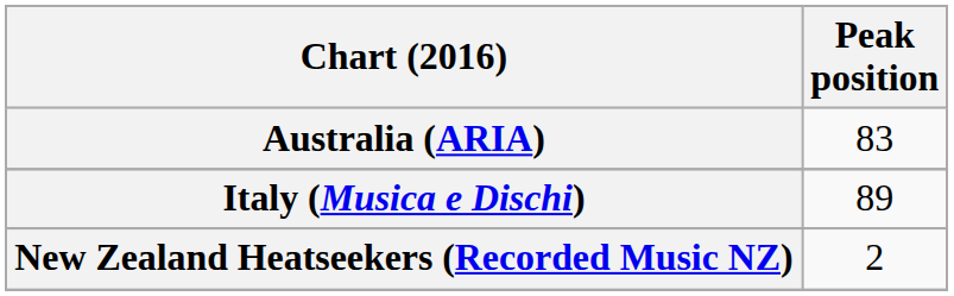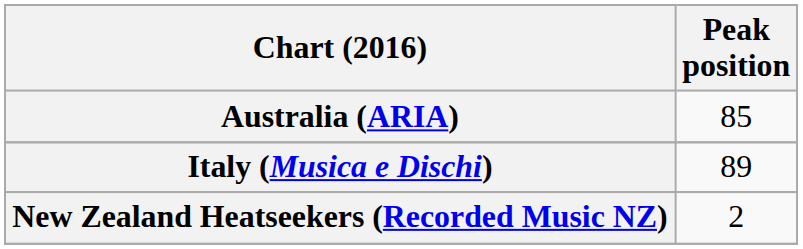Australia (ARIA) | Peak position: 83 -> 85
